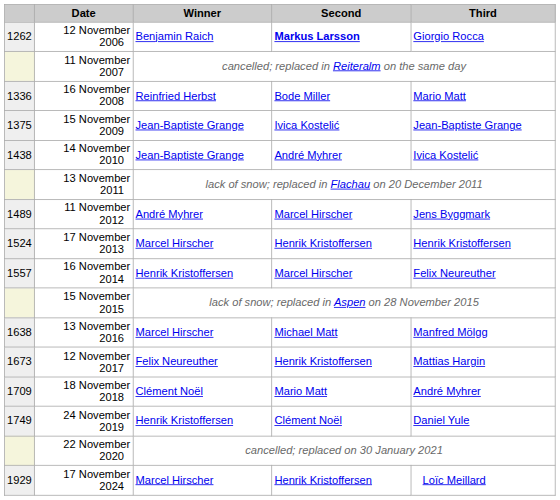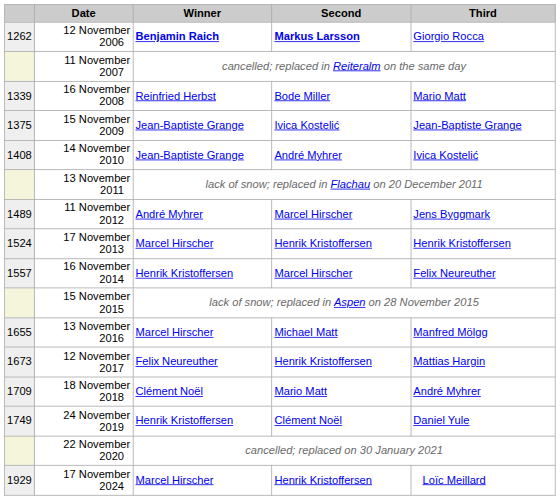12 November 2006 | Winner: normal -> bold
16 November 2008 | column 1: 1336 -> 1339
14 November 2010 | column 1: 1438 -> 1408
13 November 2016 | column 1: 1638 -> 1655
